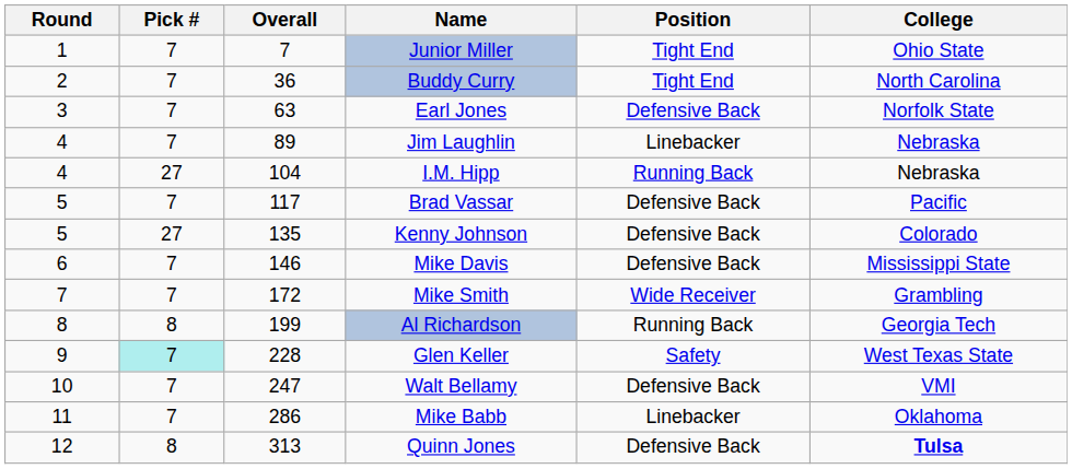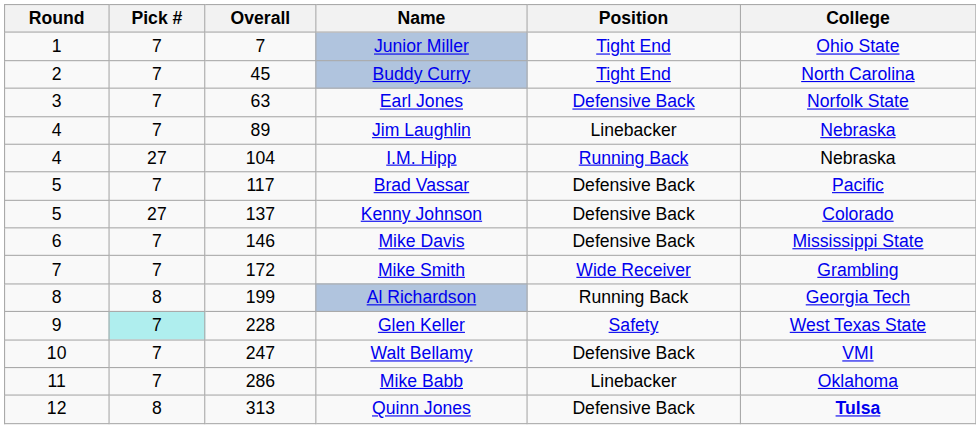Buddy Curry | Overall: 36 -> 45
Kenny Johnson | Overall: 135 -> 137
